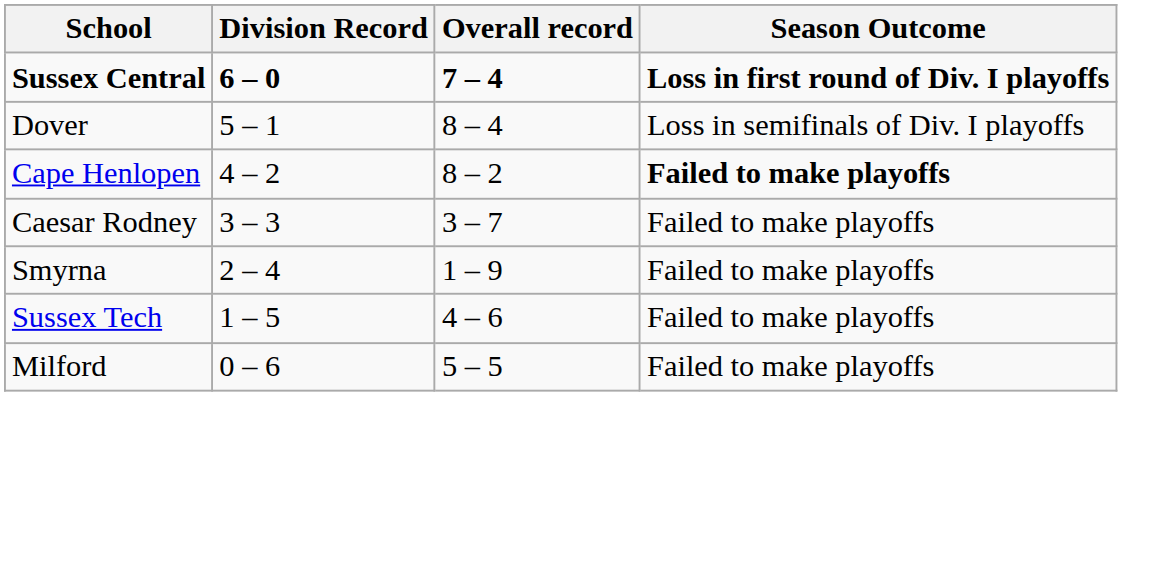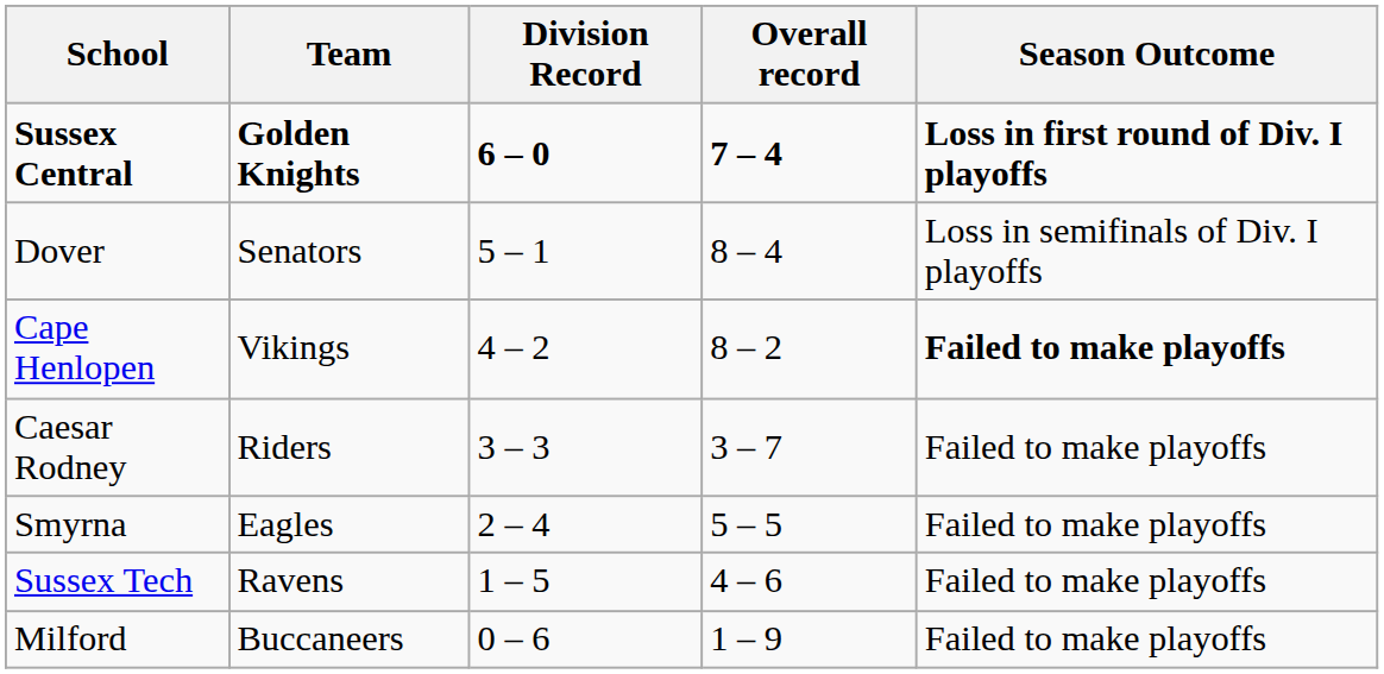+ column: Team | Golden Knights | Senators | Vikings | Riders | Eagles | Ravens | Buccaneers
Smyrna | Overall record: 1 – 9 -> 5 – 5
Milford | Overall record: 5 – 5 -> 1 – 9
